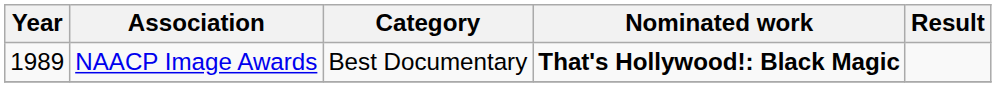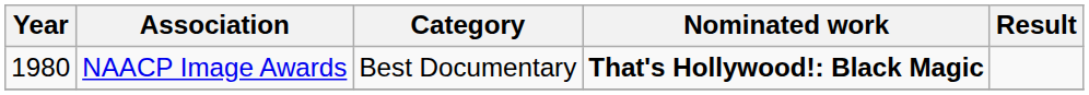NAACP Image Awards | Year: 1989 -> 1980
